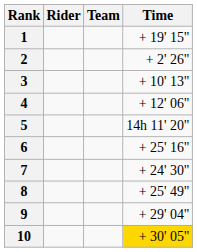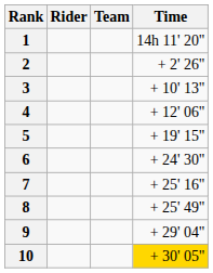1 | Time: + 19' 15" -> 14h 11' 20"
5 | Time: 14h 11' 20" -> + 19' 15"
6 | Time: + 25' 16" -> + 24' 30"
7 | Time: + 24' 30" -> + 25' 16"
